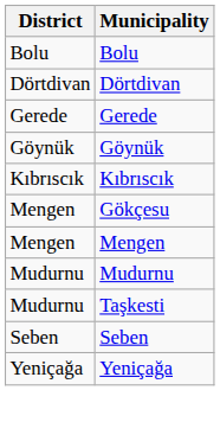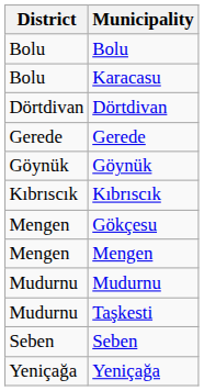+ row: Bolu | Karacasu
